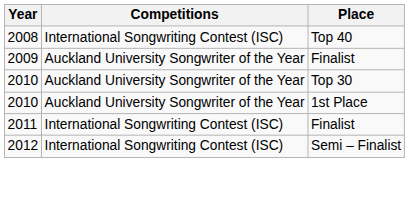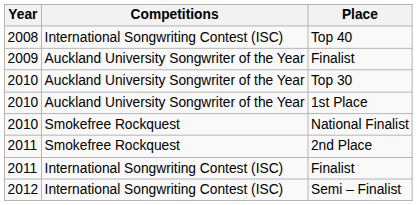+ row: 2010 | Smokefree Rockquest | National Finalist
+ row: 2011 | Smokefree Rockquest | 2nd Place
